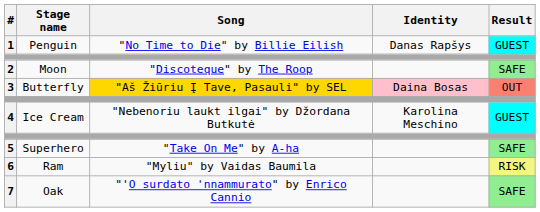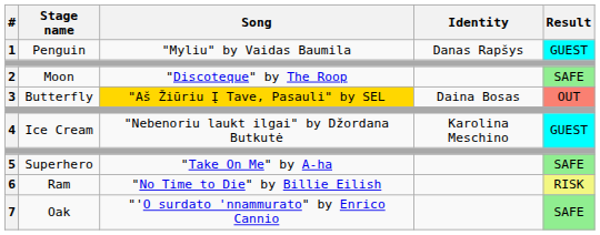1 | Song: "No Time to Die" by Billie Eilish -> "Myliu" by Vaidas Baumila
3 | Identity: pink background -> no background
6 | Song: "Myliu" by Vaidas Baumila -> "No Time to Die" by Billie Eilish
